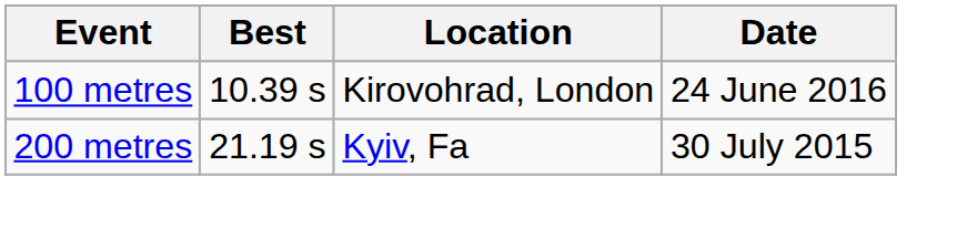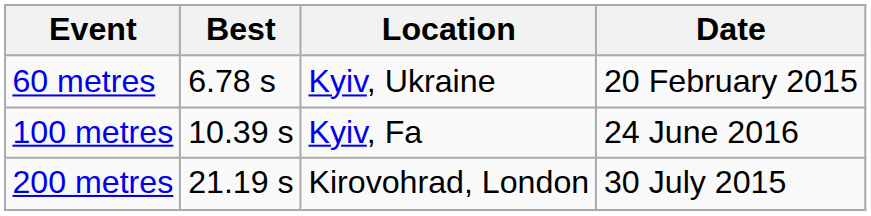+ row: 60 metres | 6.78 s | Kyiv, Ukraine | 20 February 2015
100 metres | Location: Kirovohrad, London -> Kyiv, Fa
200 metres | Location: Kyiv, Fa -> Kirovohrad, London
